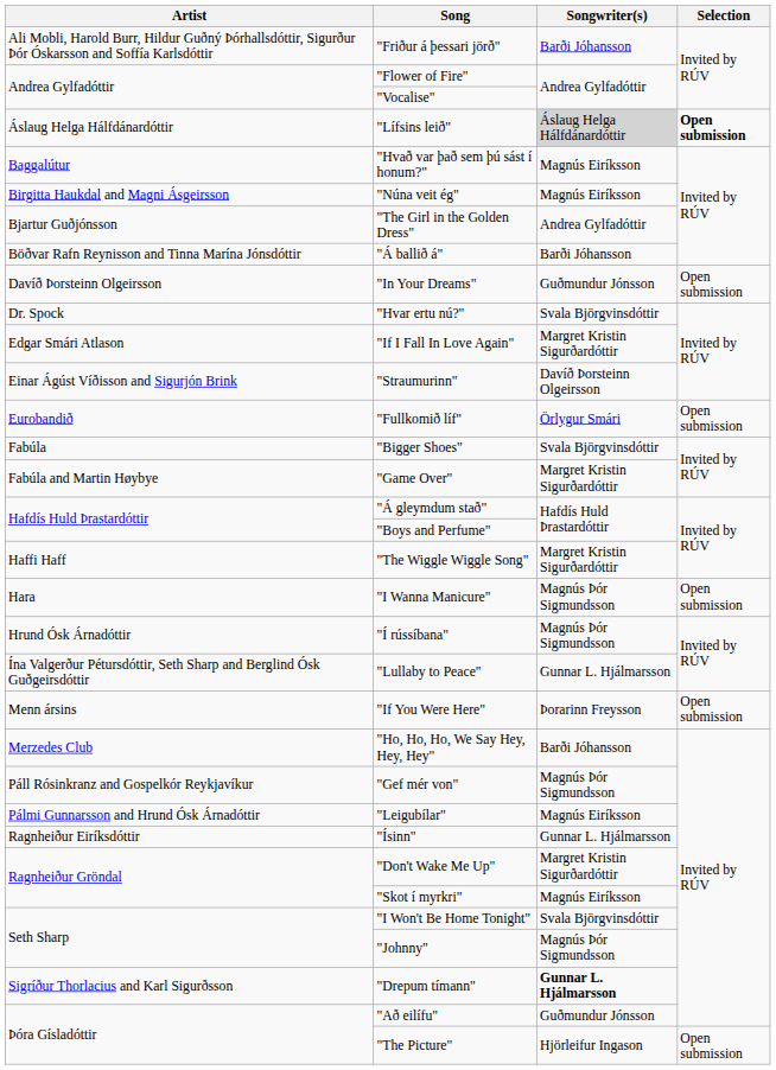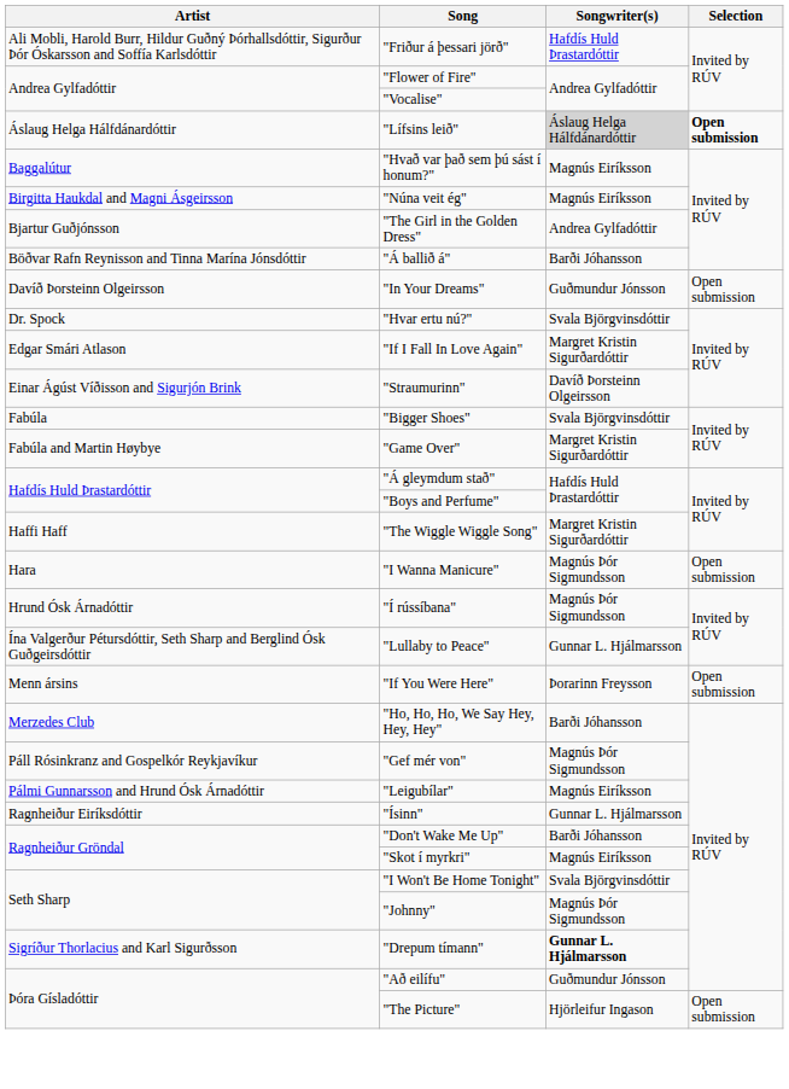"Friður á þessari jörð" | Songwriter(s): Barði Jóhansson -> Hafdís Huld Þrastardóttir
- row: Eurobandið | "Fullkomið líf" | Örlygur Smári | Open submission
"Don't Wake Me Up" | Songwriter(s): Margret Kristin Sigurðardóttir -> Barði Jóhansson
